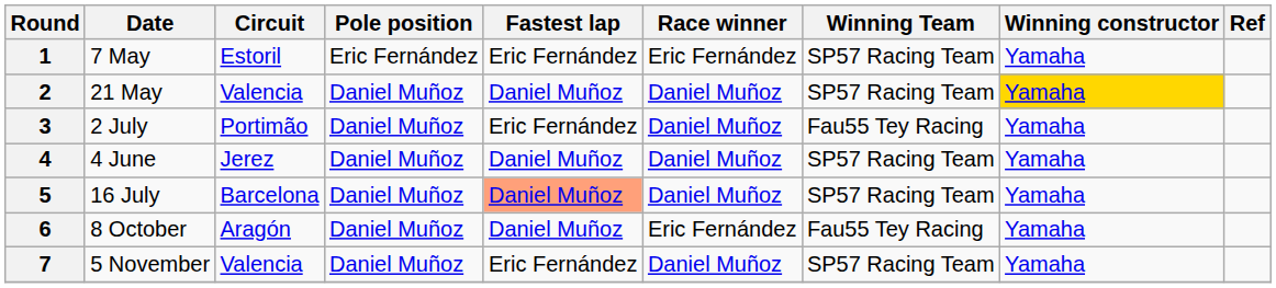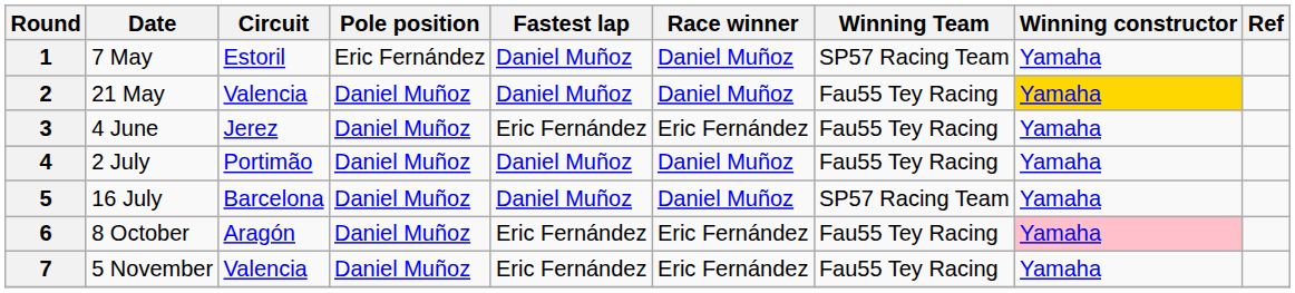1 | Fastest lap: Eric Fernández -> Daniel Muñoz
1 | Race winner: Eric Fernández -> Daniel Muñoz
2 | Winning Team: SP57 Racing Team -> Fau55 Tey Racing
3 | Date: 2 July -> 4 June
3 | Circuit: Portimão -> Jerez
3 | Race winner: Daniel Muñoz -> Eric Fernández
4 | Date: 4 June -> 2 July
4 | Circuit: Jerez -> Portimão
4 | Winning Team: SP57 Racing Team -> Fau55 Tey Racing
5 | Fastest lap: lightsalmon background -> no background
6 | Fastest lap: Daniel Muñoz -> Eric Fernández
6 | Winning constructor: no background -> pink background
7 | Race winner: Daniel Muñoz -> Eric Fernández
7 | Winning Team: SP57 Racing Team -> Fau55 Tey Racing
